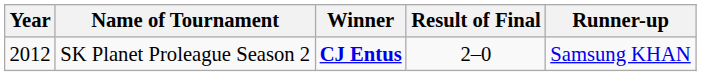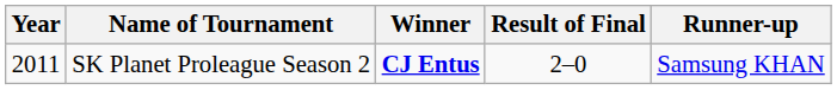SK Planet Proleague Season 2 | Year: 2012 -> 2011
